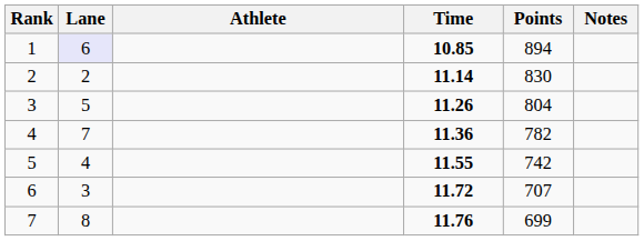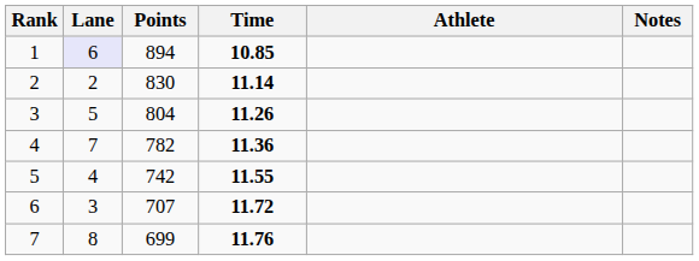columns swapped: Athlete <-> Points
